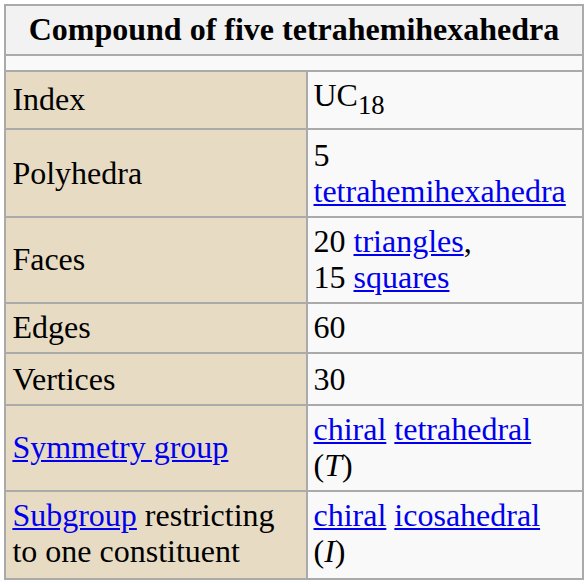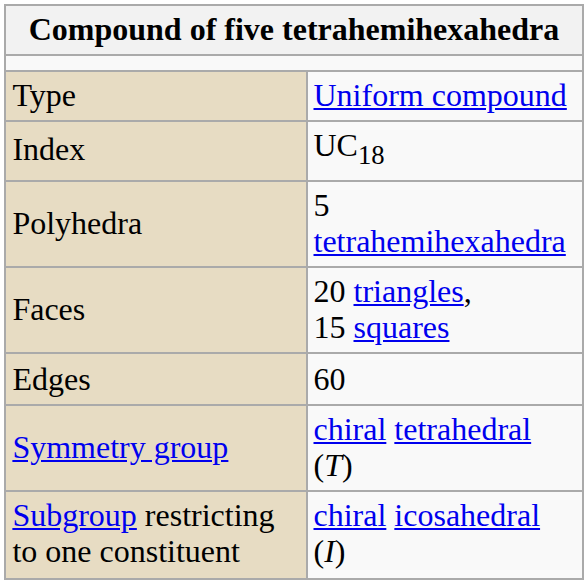+ row: Type | Uniform compound
- row: Vertices | 30
